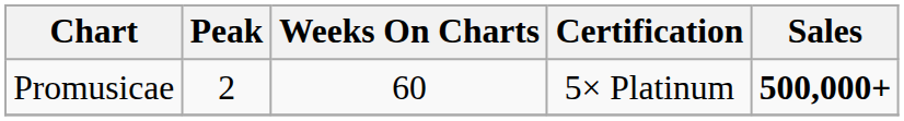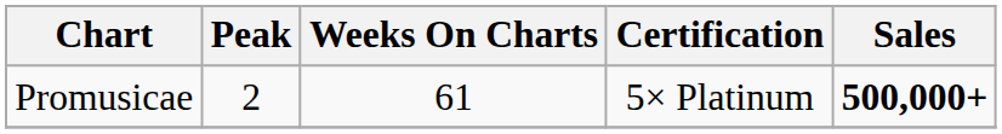Promusicae | Weeks On Charts: 60 -> 61
